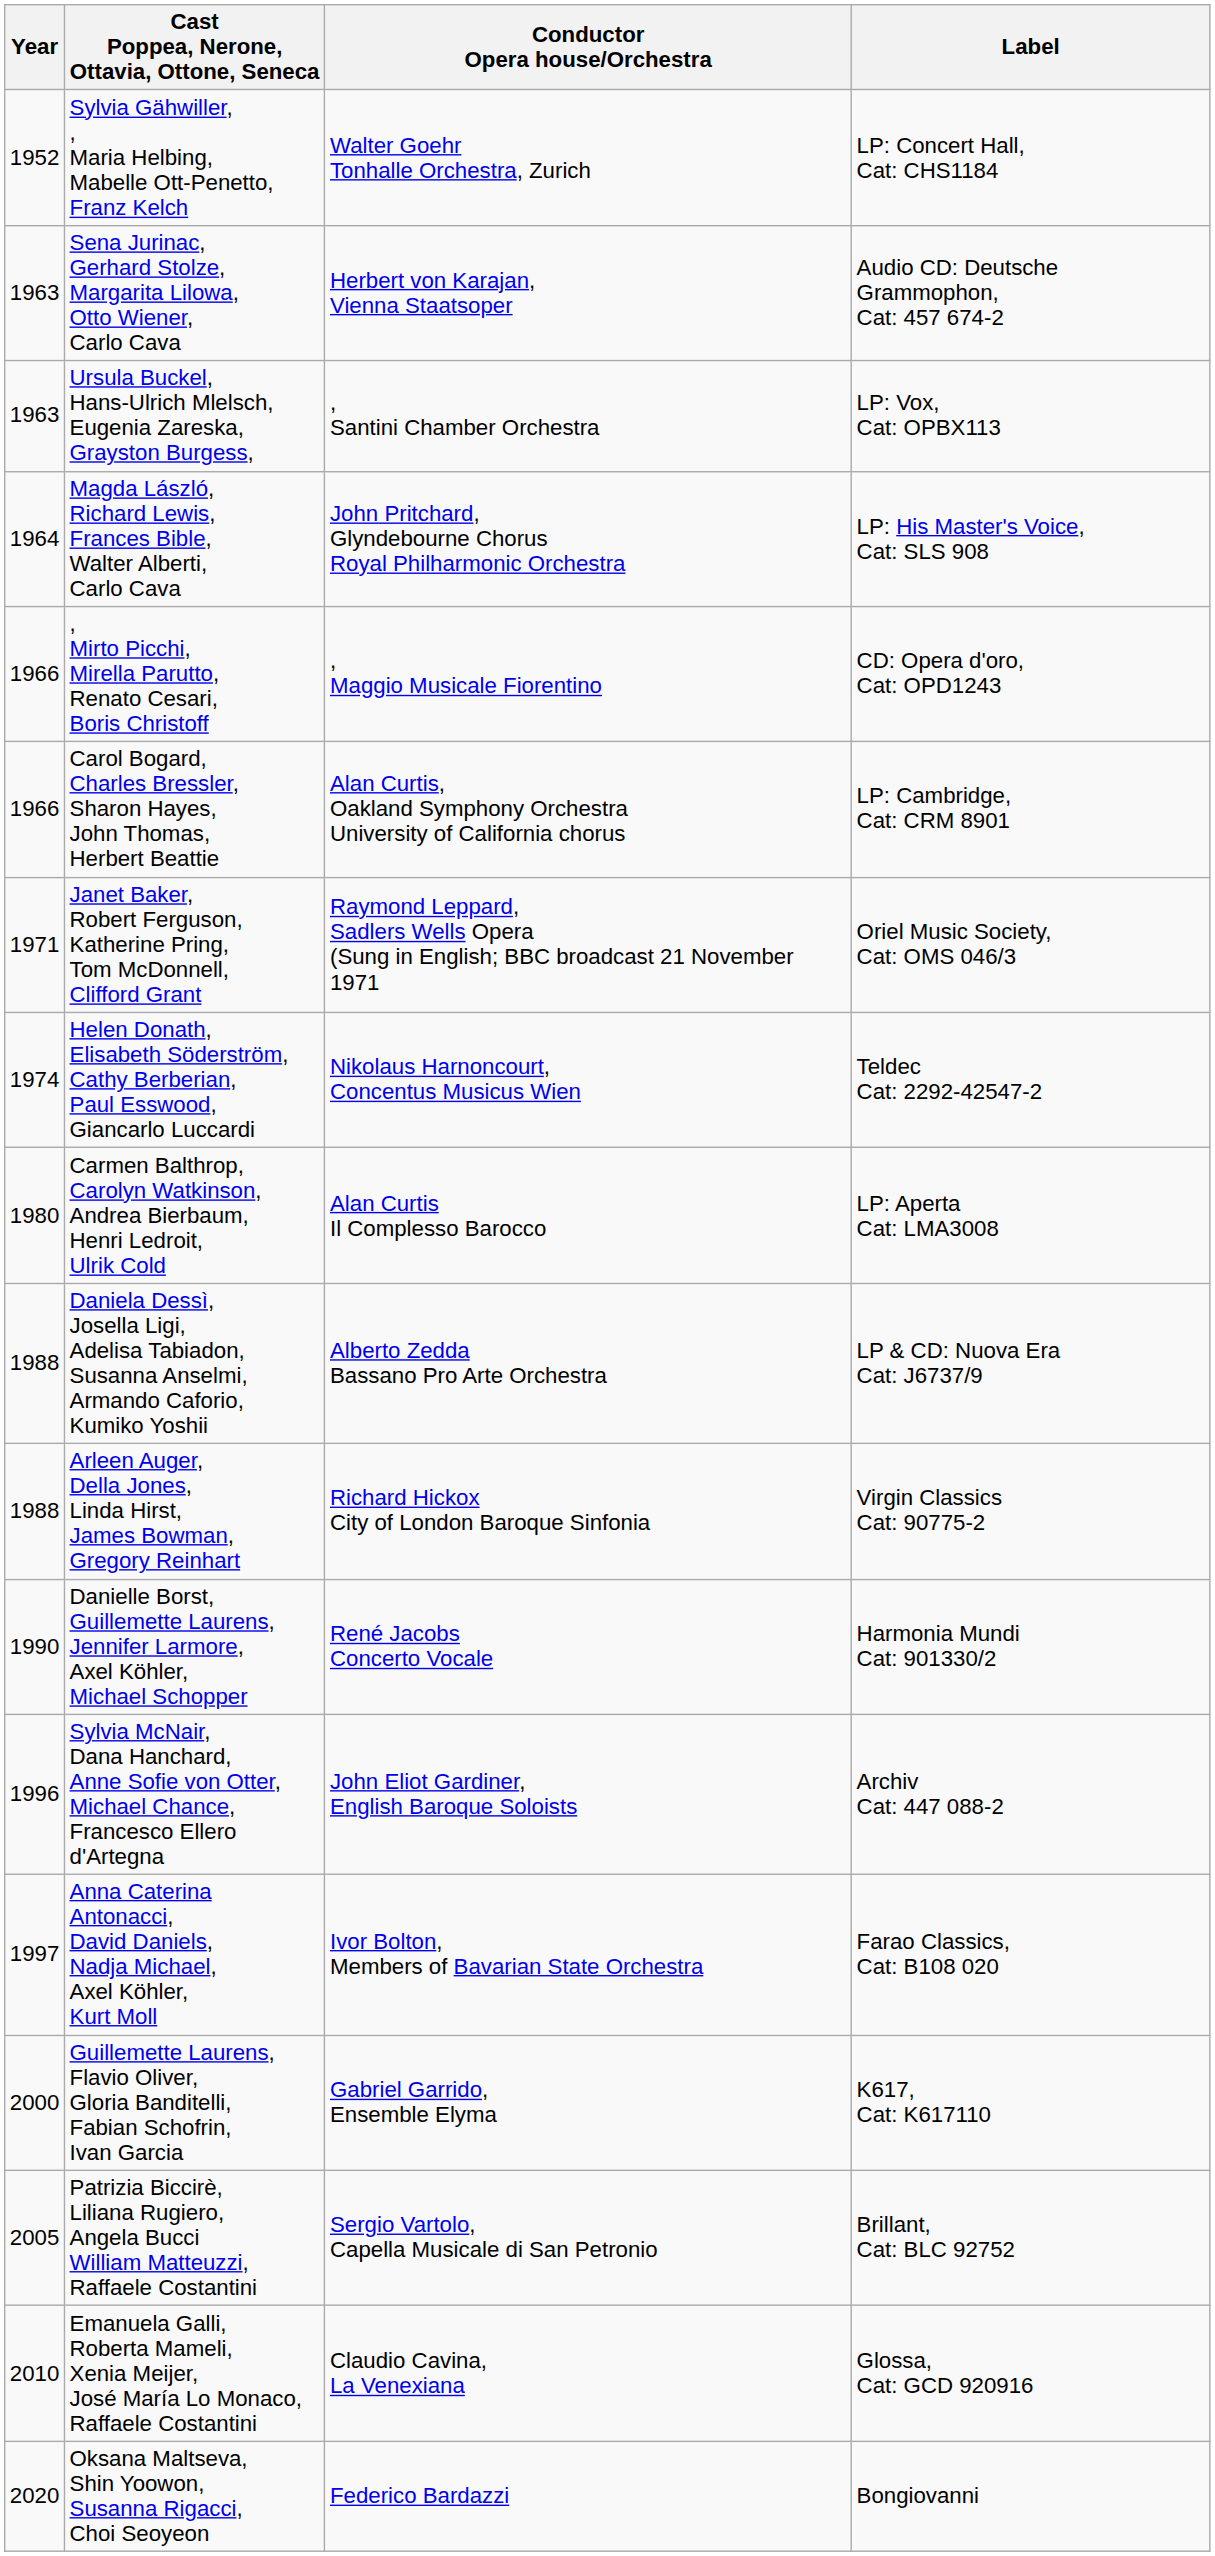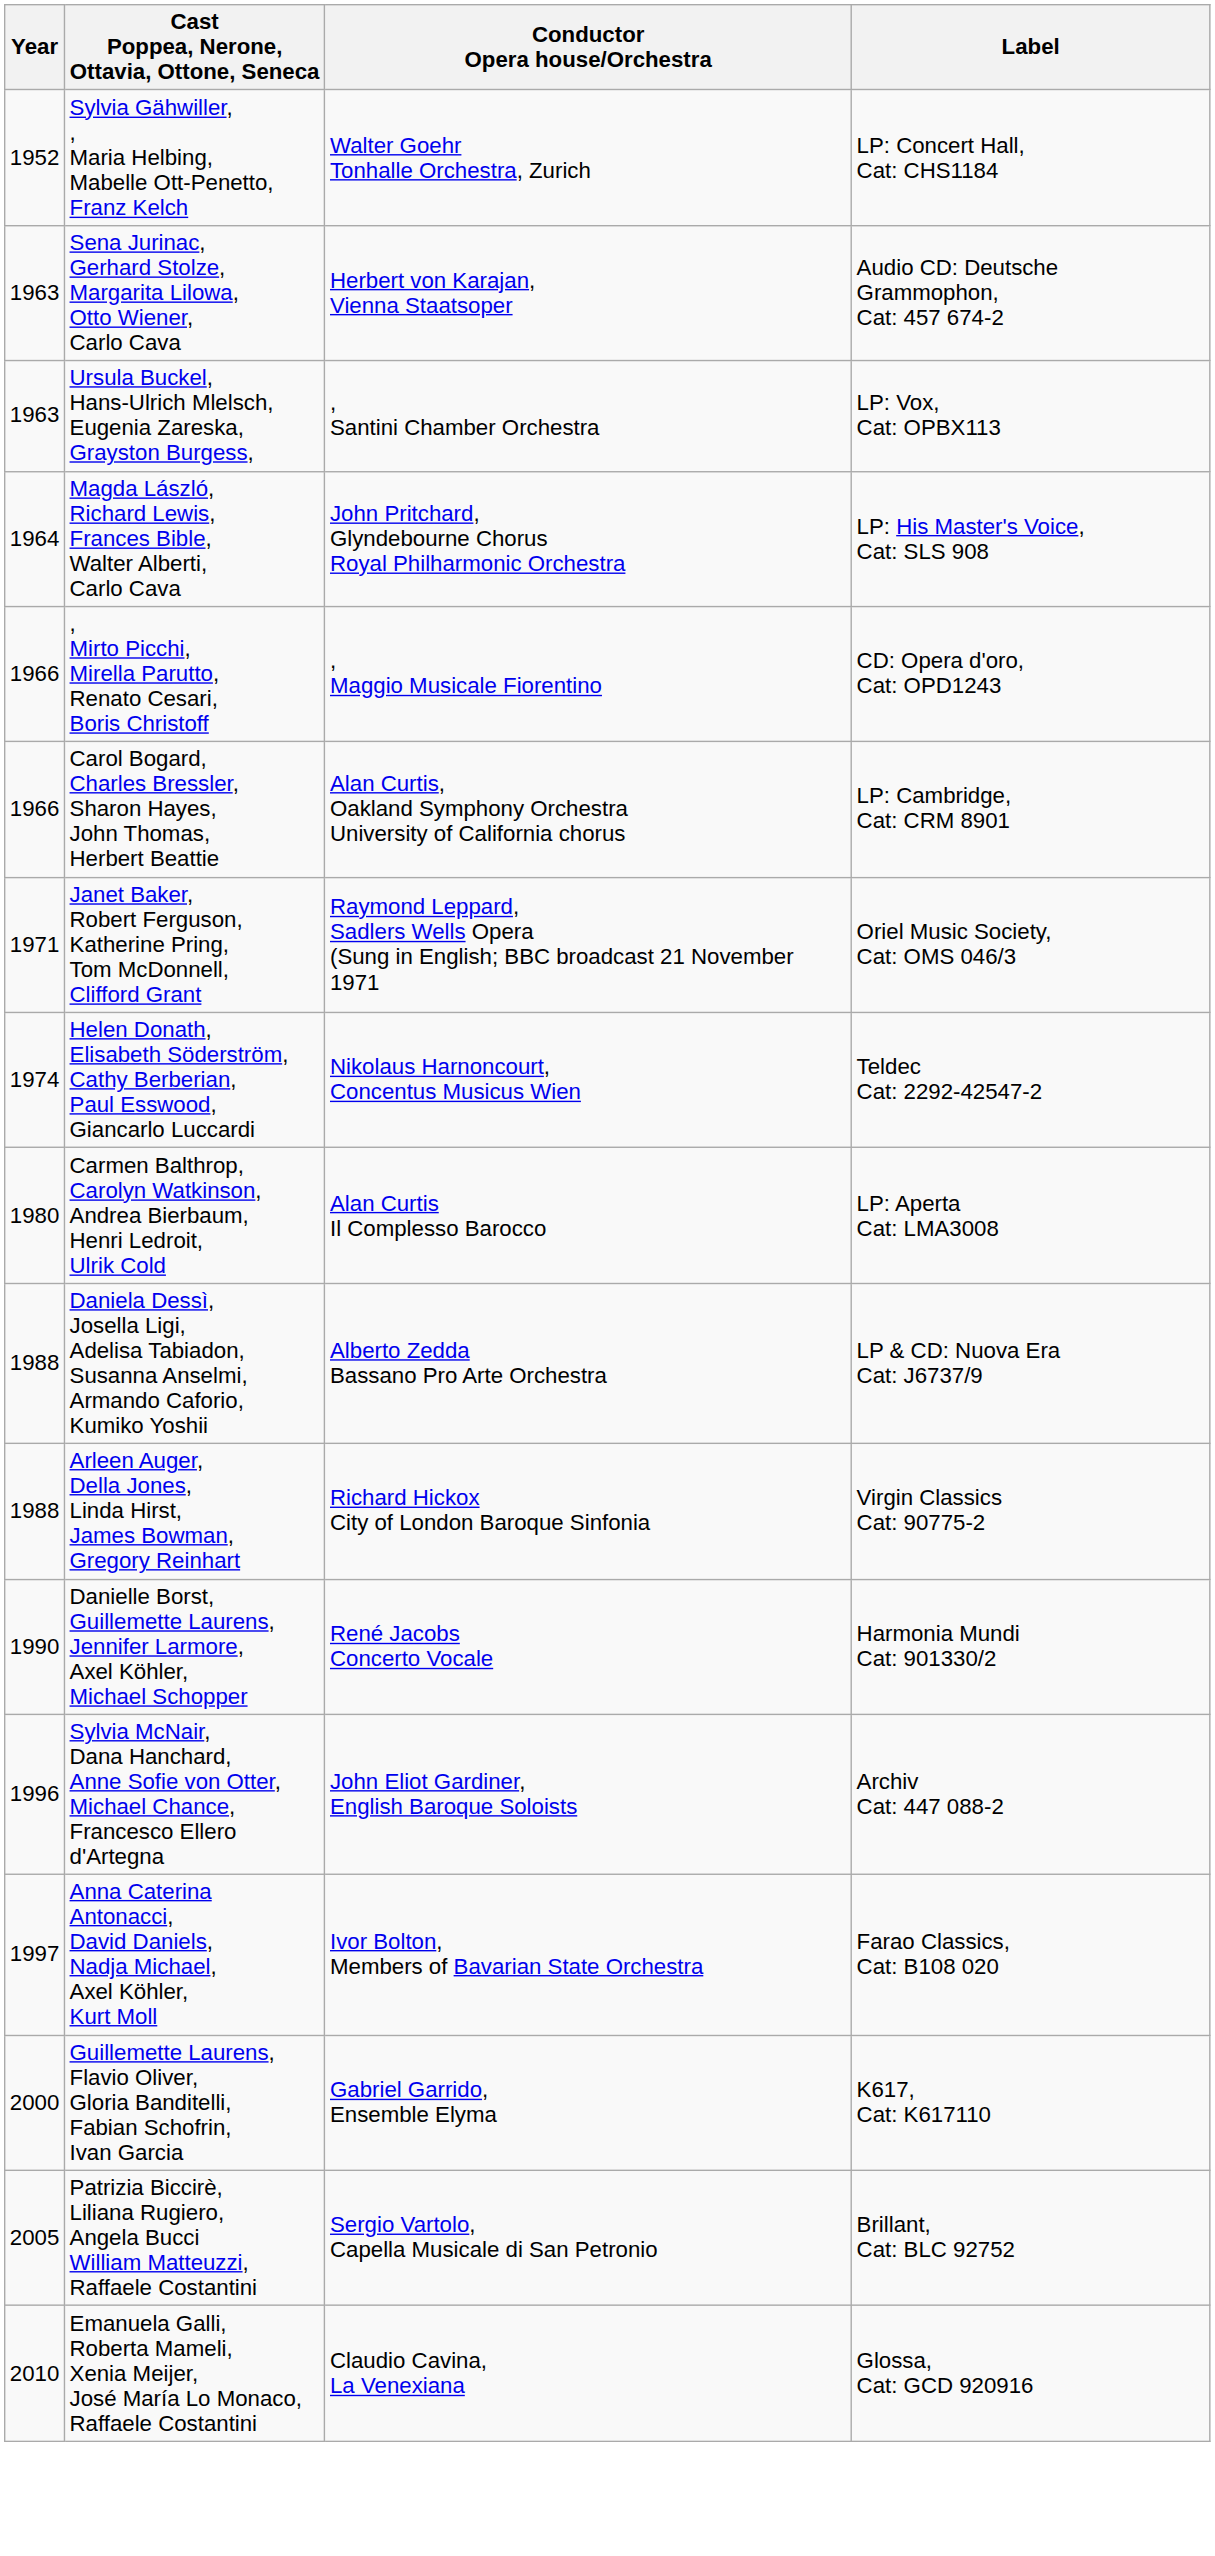- row: 2020 | Oksana Maltseva, Shin Yoowon, Susanna Rigacci, Choi Seoyeon | Federico Bardazzi | Bongiovanni
